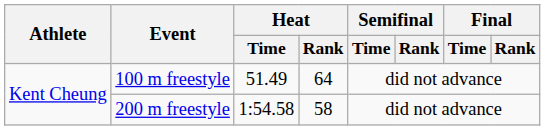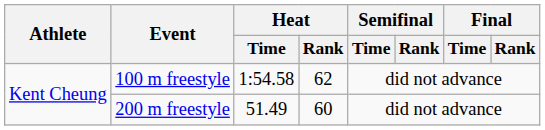100 m freestyle | Heat / Time: 51.49 -> 1:54.58
100 m freestyle | Heat / Rank: 64 -> 62
200 m freestyle | Heat / Time: 1:54.58 -> 51.49
200 m freestyle | Heat / Rank: 58 -> 60
